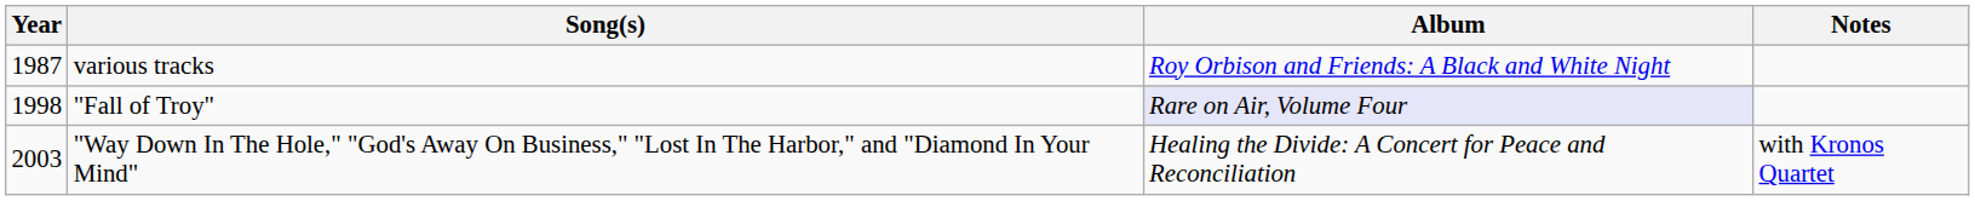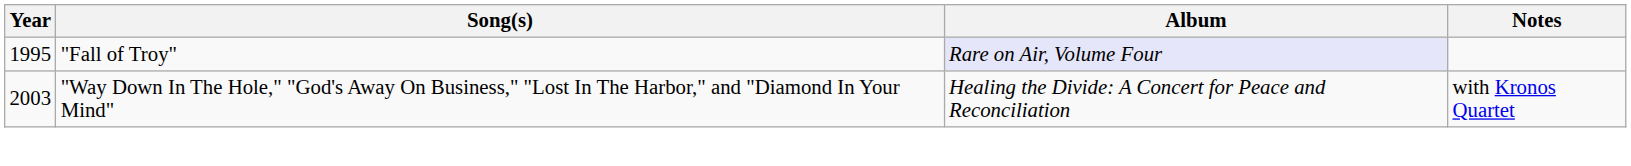- row: 1987 | various tracks | Roy Orbison and Friends: A Black and White Night
"Fall of Troy" | Year: 1998 -> 1995
